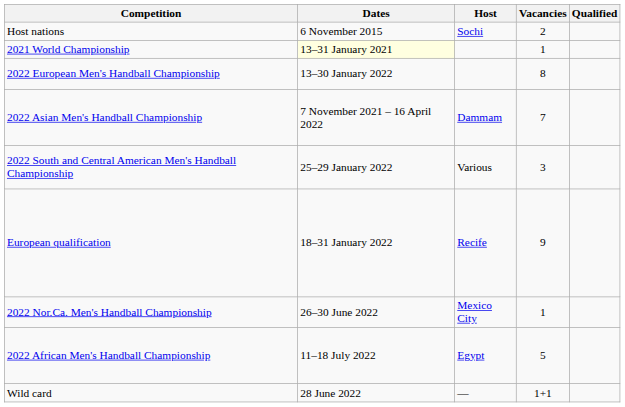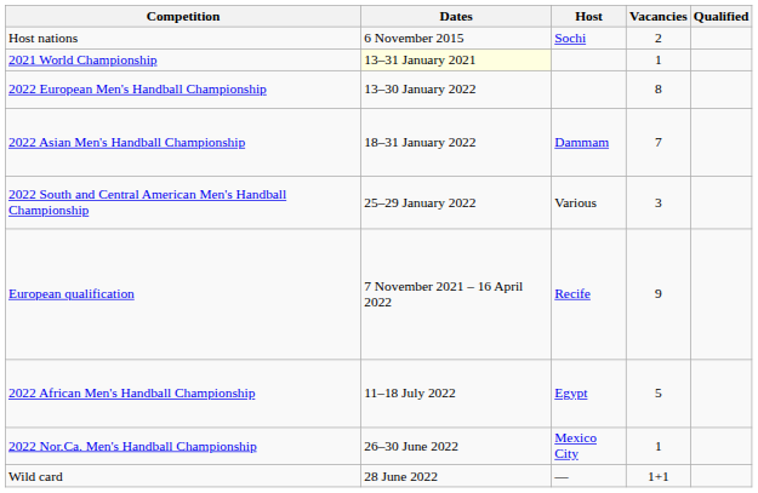2022 Asian Men's Handball Championship | Dates: 7 November 2021 – 16 April 2022 -> 18–31 January 2022
European qualification | Dates: 18–31 January 2022 -> 7 November 2021 – 16 April 2022
rows swapped: 2022 Nor.Ca. Men's Handball Championship <-> 2022 African Men's Handball Championship
